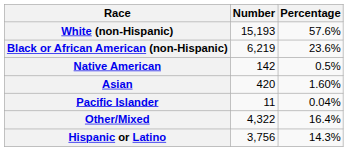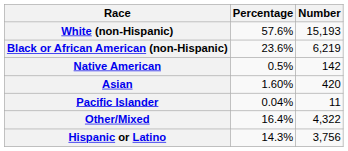columns swapped: Number <-> Percentage
